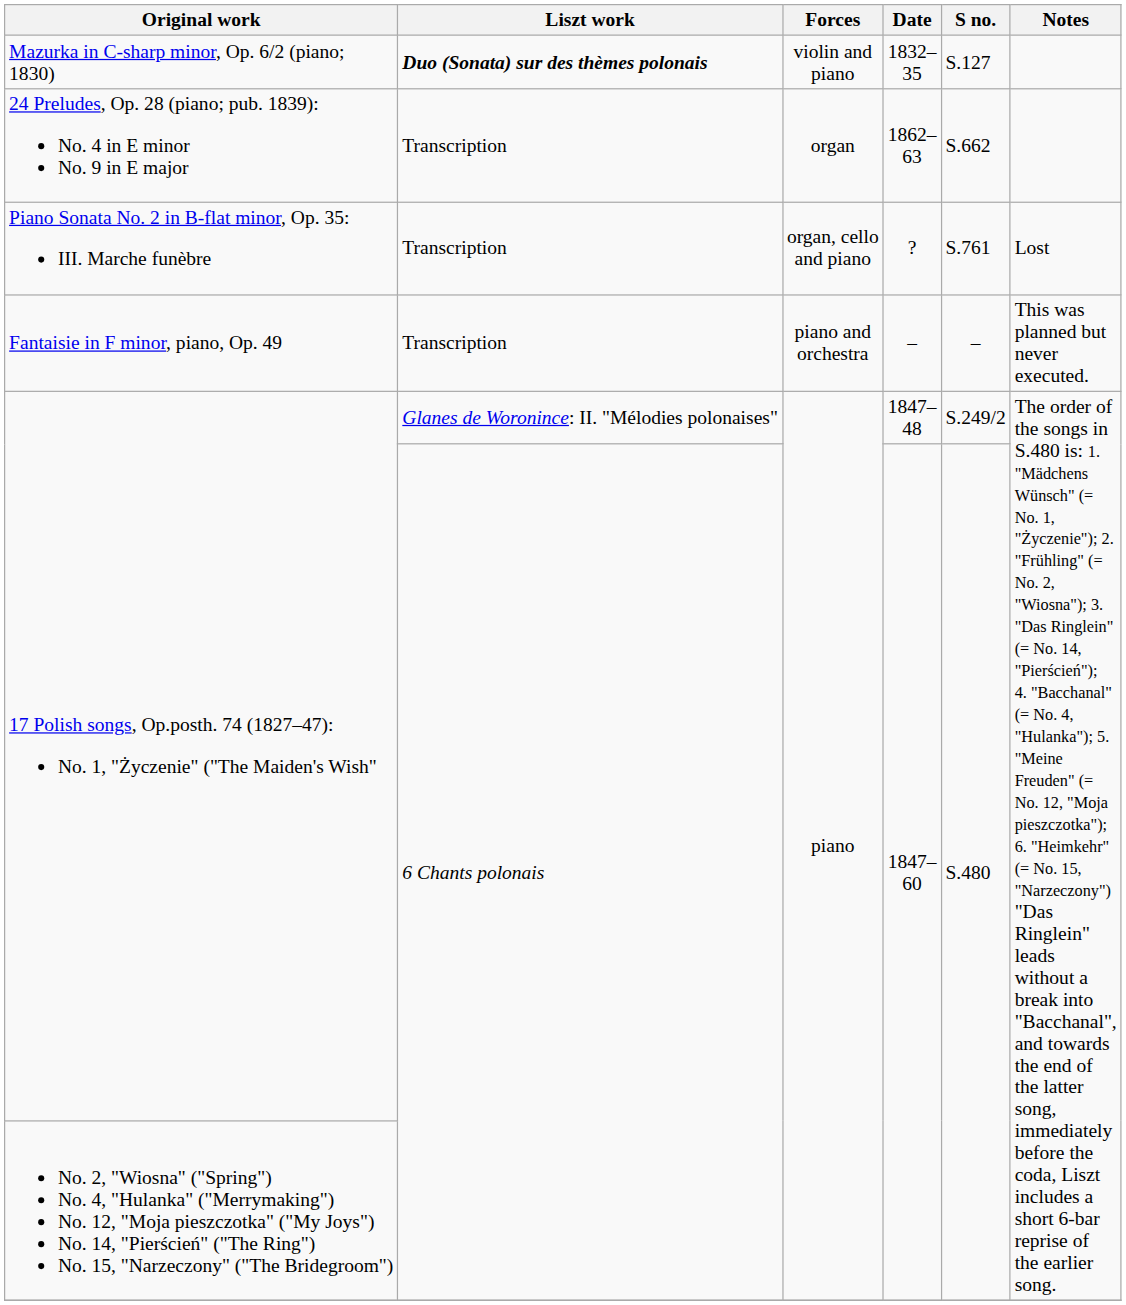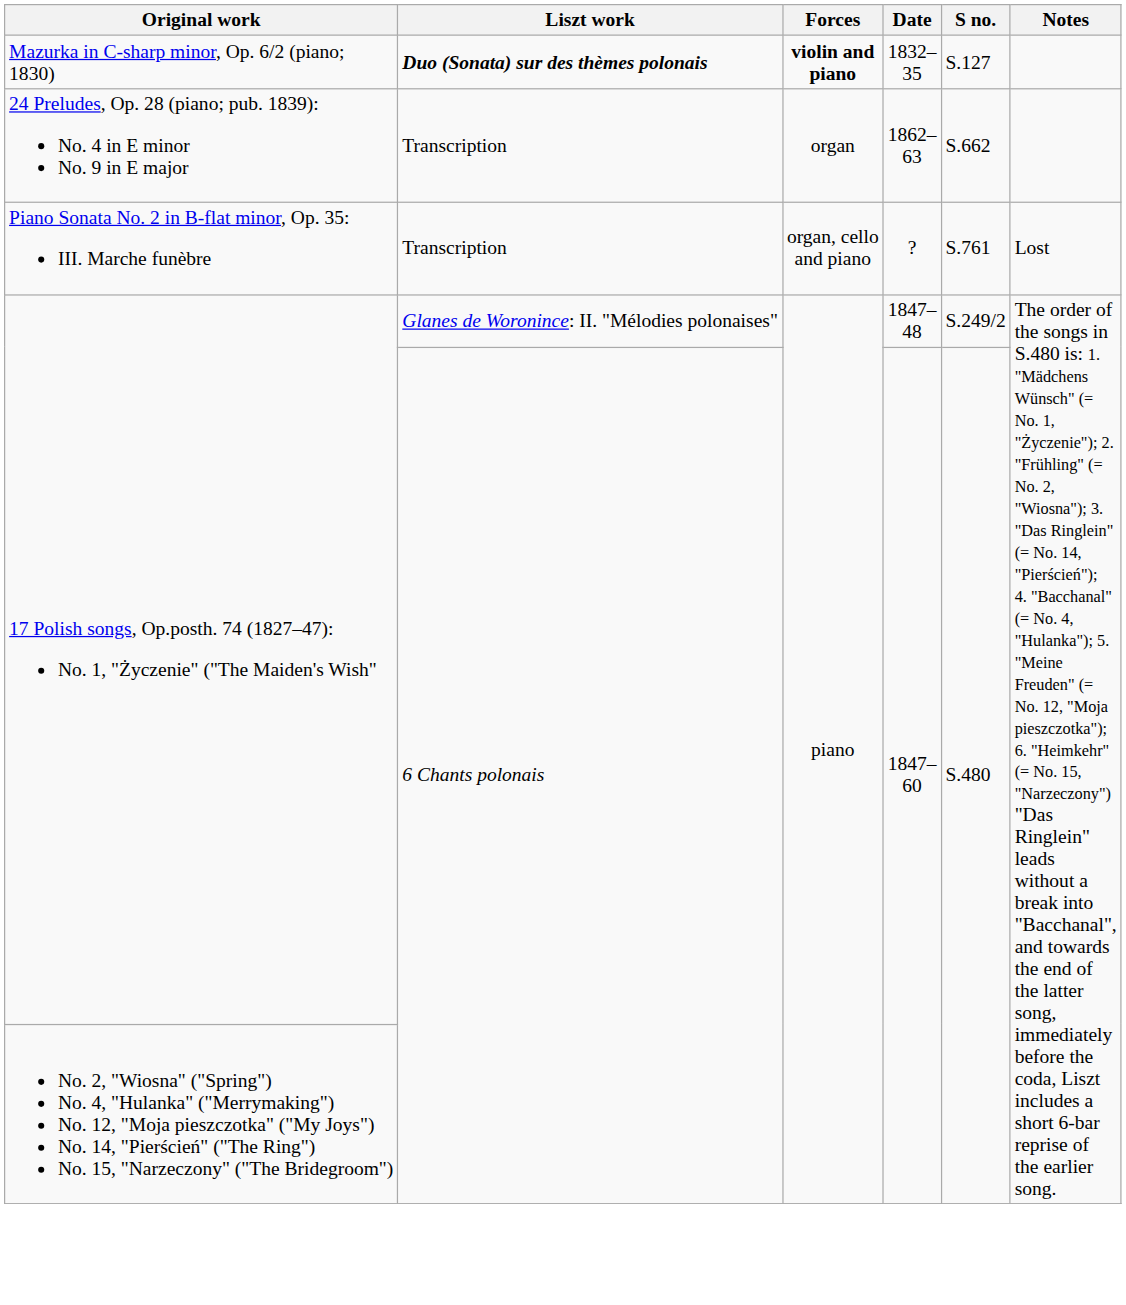Mazurka in C-sharp minor, Op. 6/2 (piano; 1830) | Forces: normal -> bold
- row: Fantaisie in F minor, piano, Op. 49 | Transcription | piano and orchestra | – | – | This was planned but never executed.
